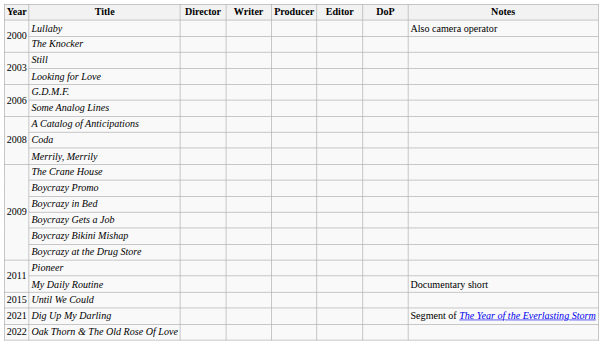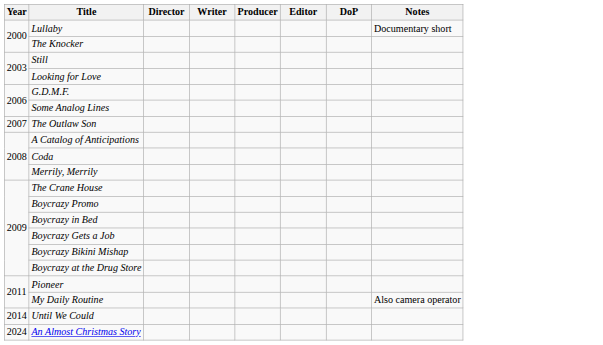Lullaby | Notes: Also camera operator -> Documentary short
+ row: 2007 | The Outlaw Son
My Daily Routine | Notes: Documentary short -> Also camera operator
Until We Could | Year: 2015 -> 2014
- row: 2021 | Dig Up My Darling | Segment of The Year of the Everlasting Storm
- row: 2022 | Oak Thorn & The Old Rose Of Love
+ row: 2024 | An Almost Christmas Story
